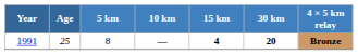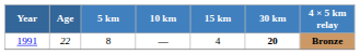1991 | Age: 25 -> 22
1991 | 15 km: bold -> normal
